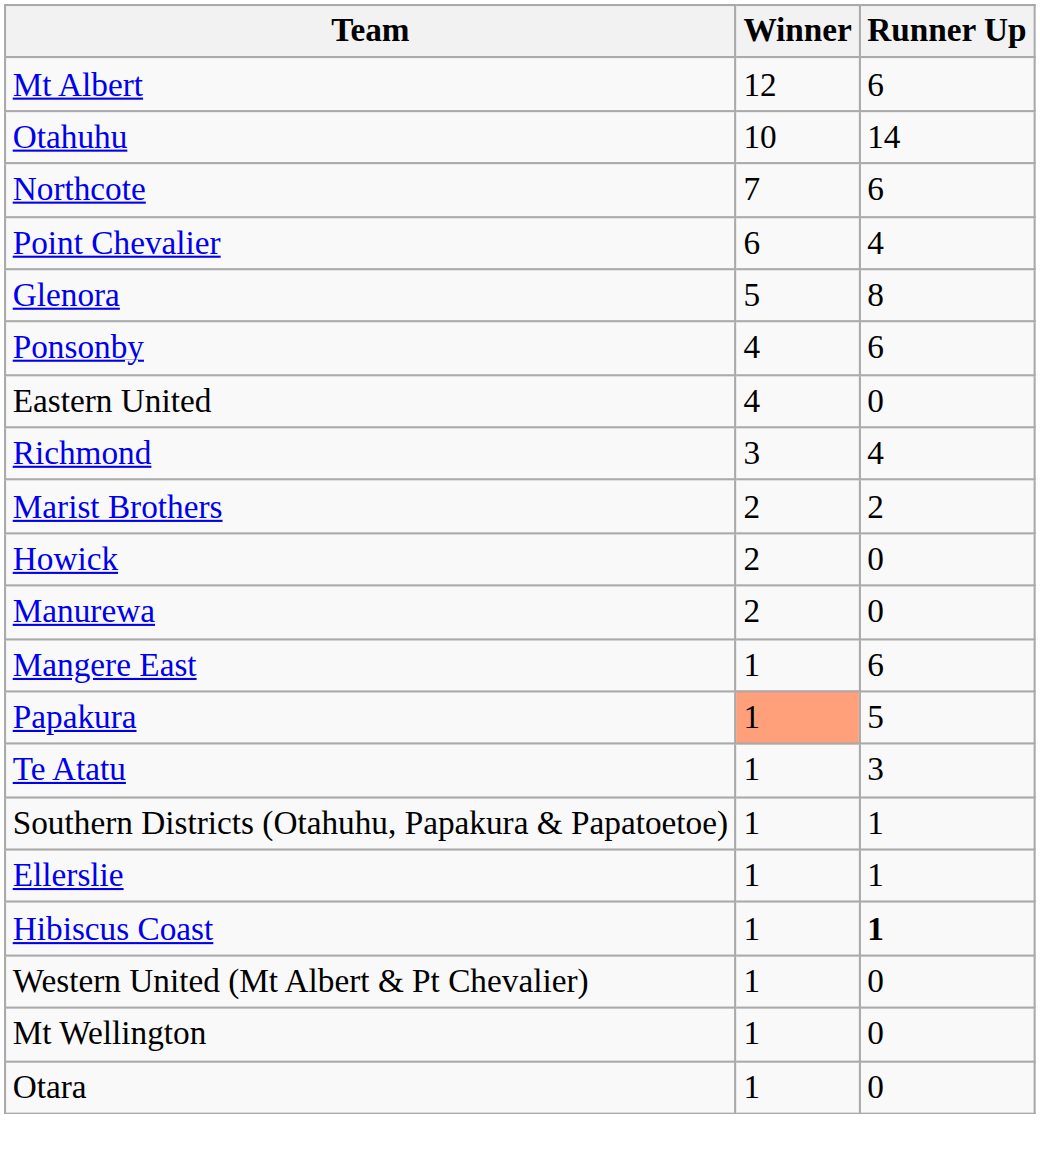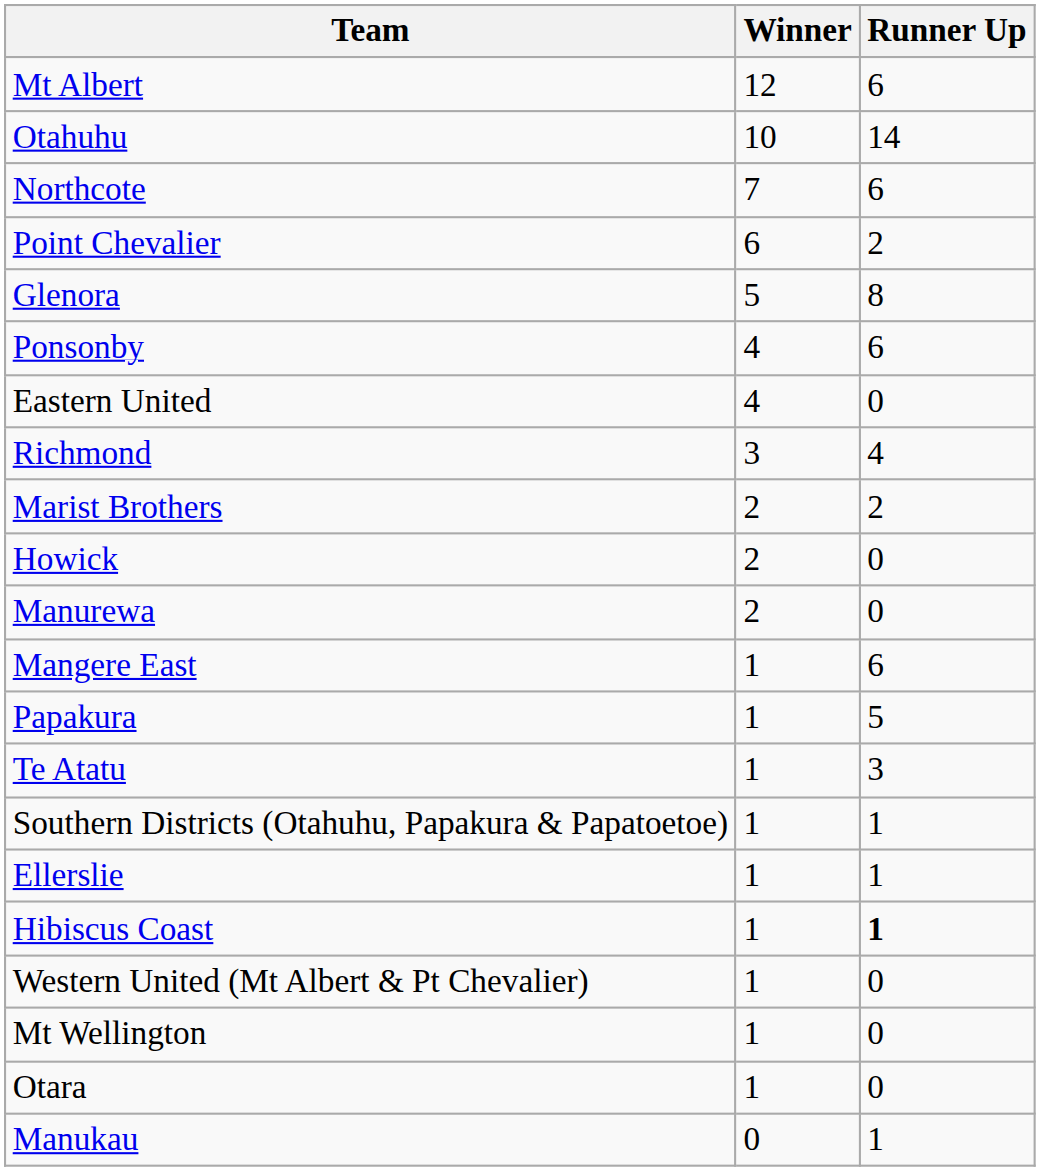Point Chevalier | Runner Up: 4 -> 2
Papakura | Winner: lightsalmon background -> no background
+ row: Manukau | 0 | 1
